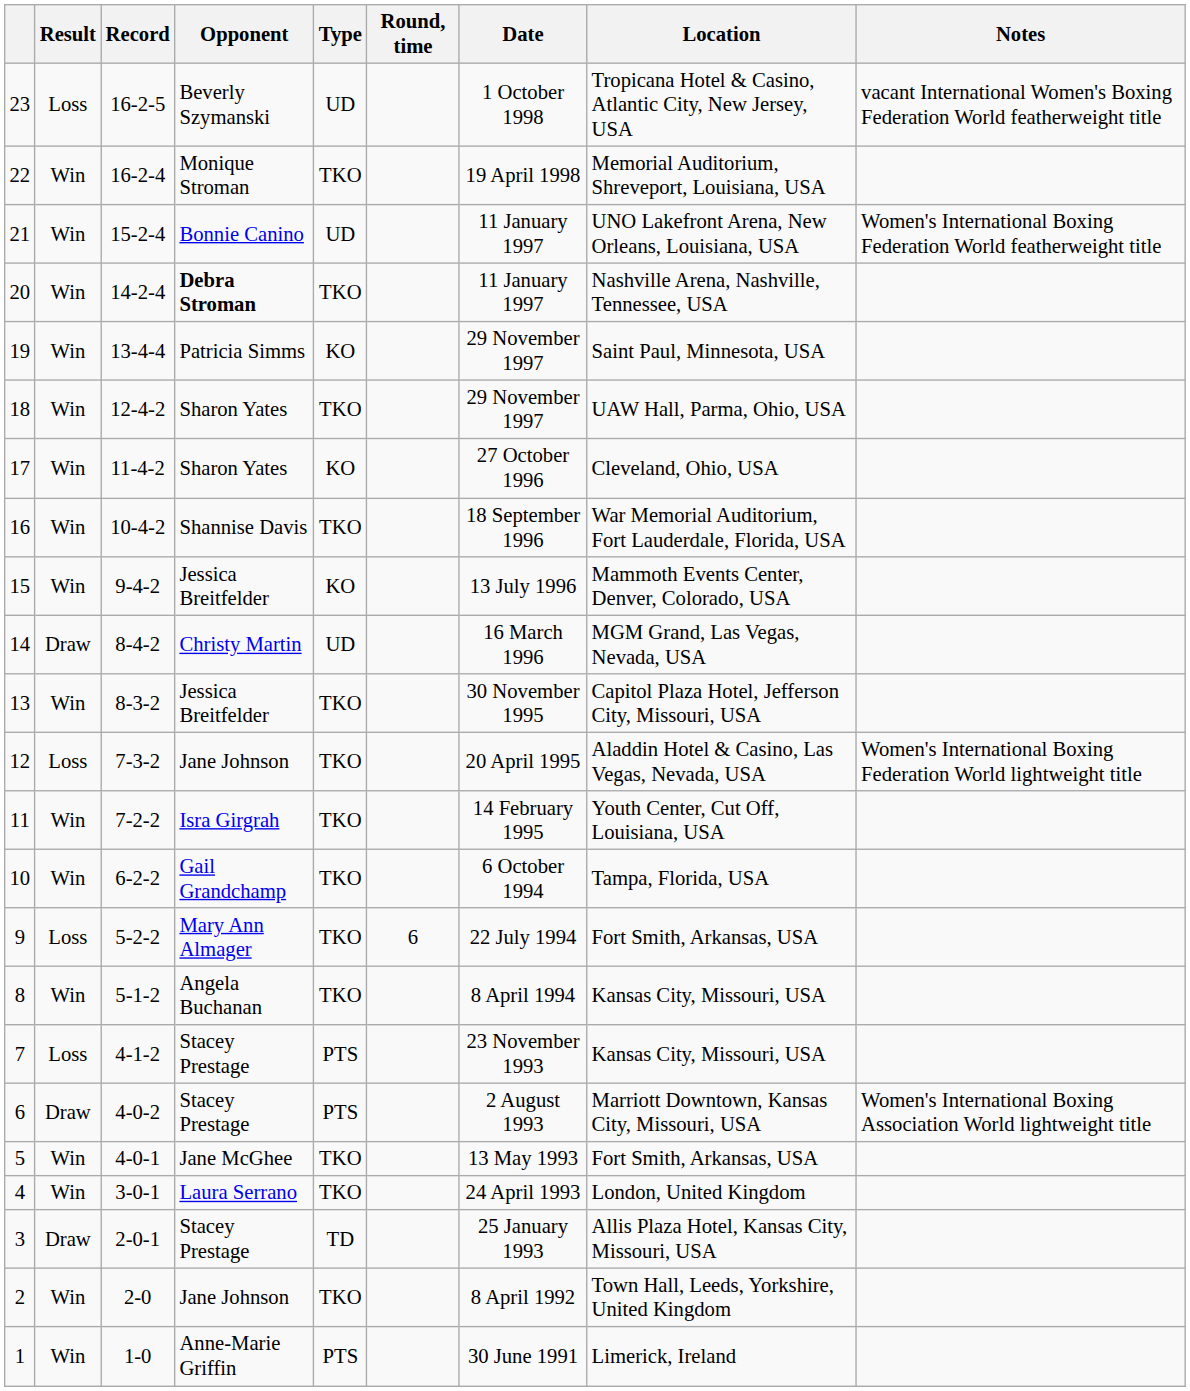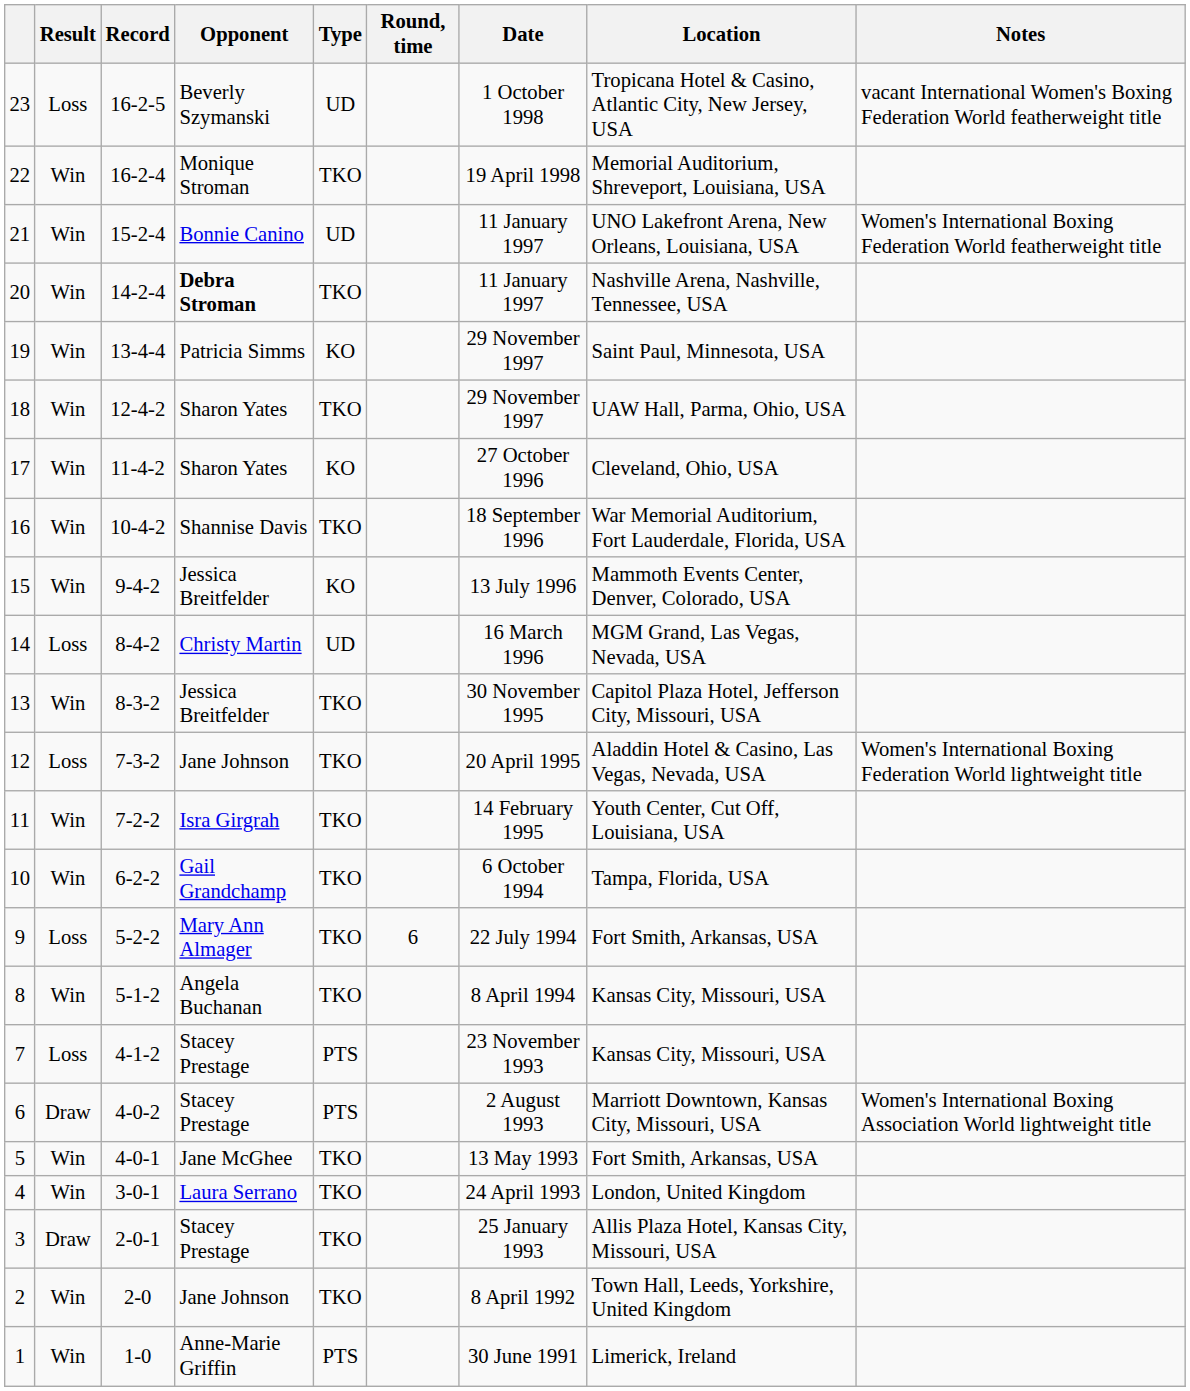14 | Result: Draw -> Loss
3 | Type: TD -> TKO
